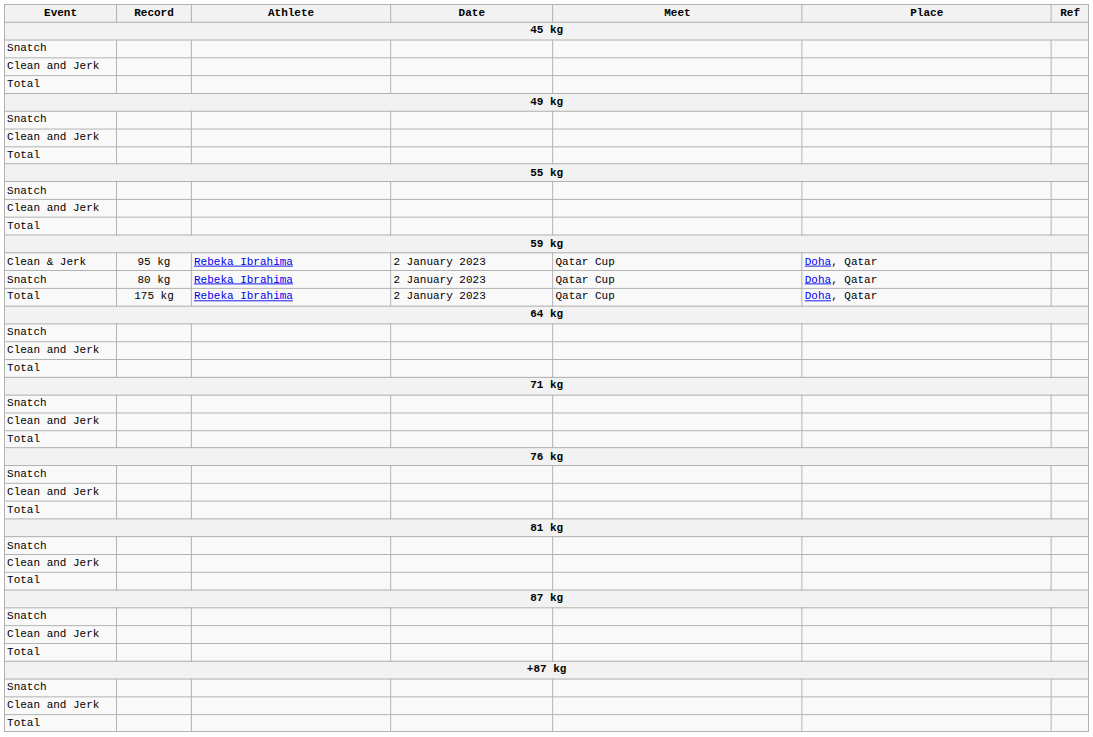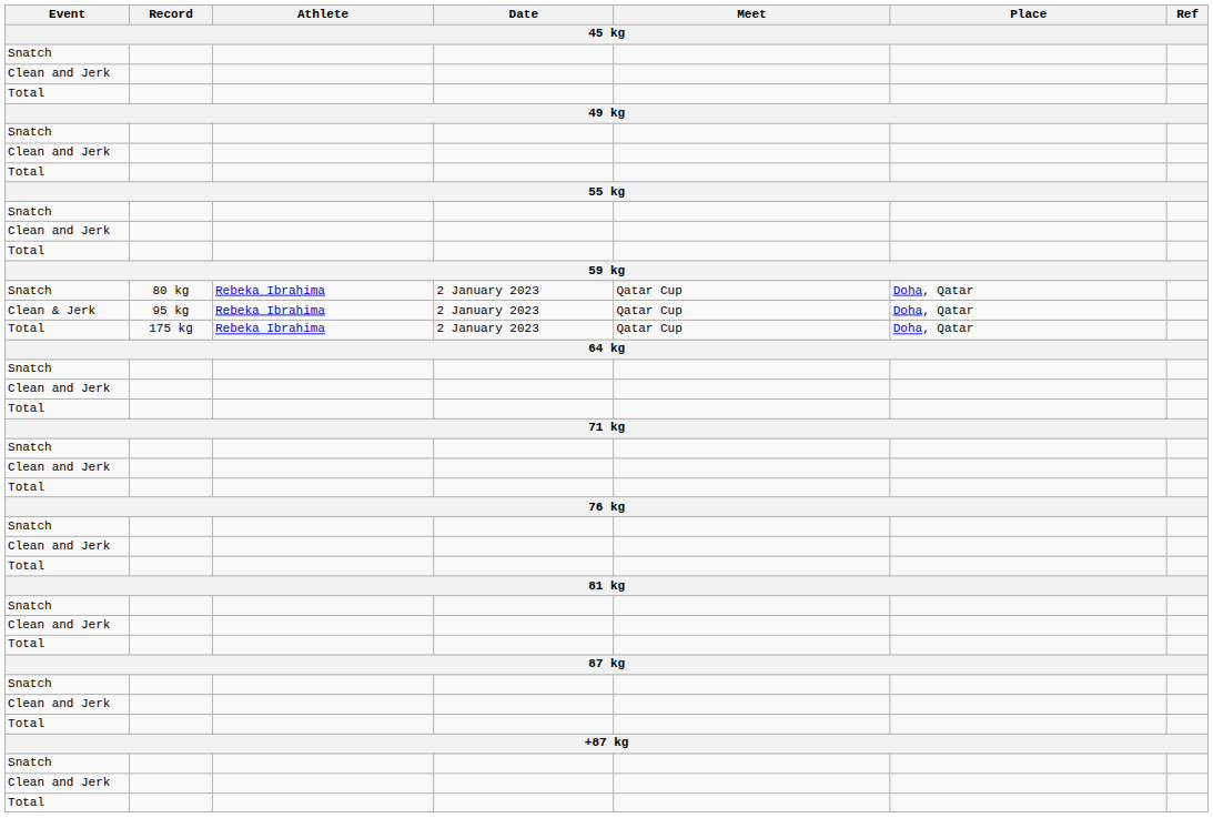rows swapped: Snatch / 80 kg <-> Clean & Jerk
